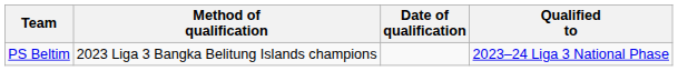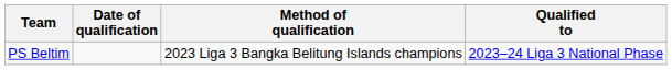columns swapped: Method of qualification <-> Date of qualification
